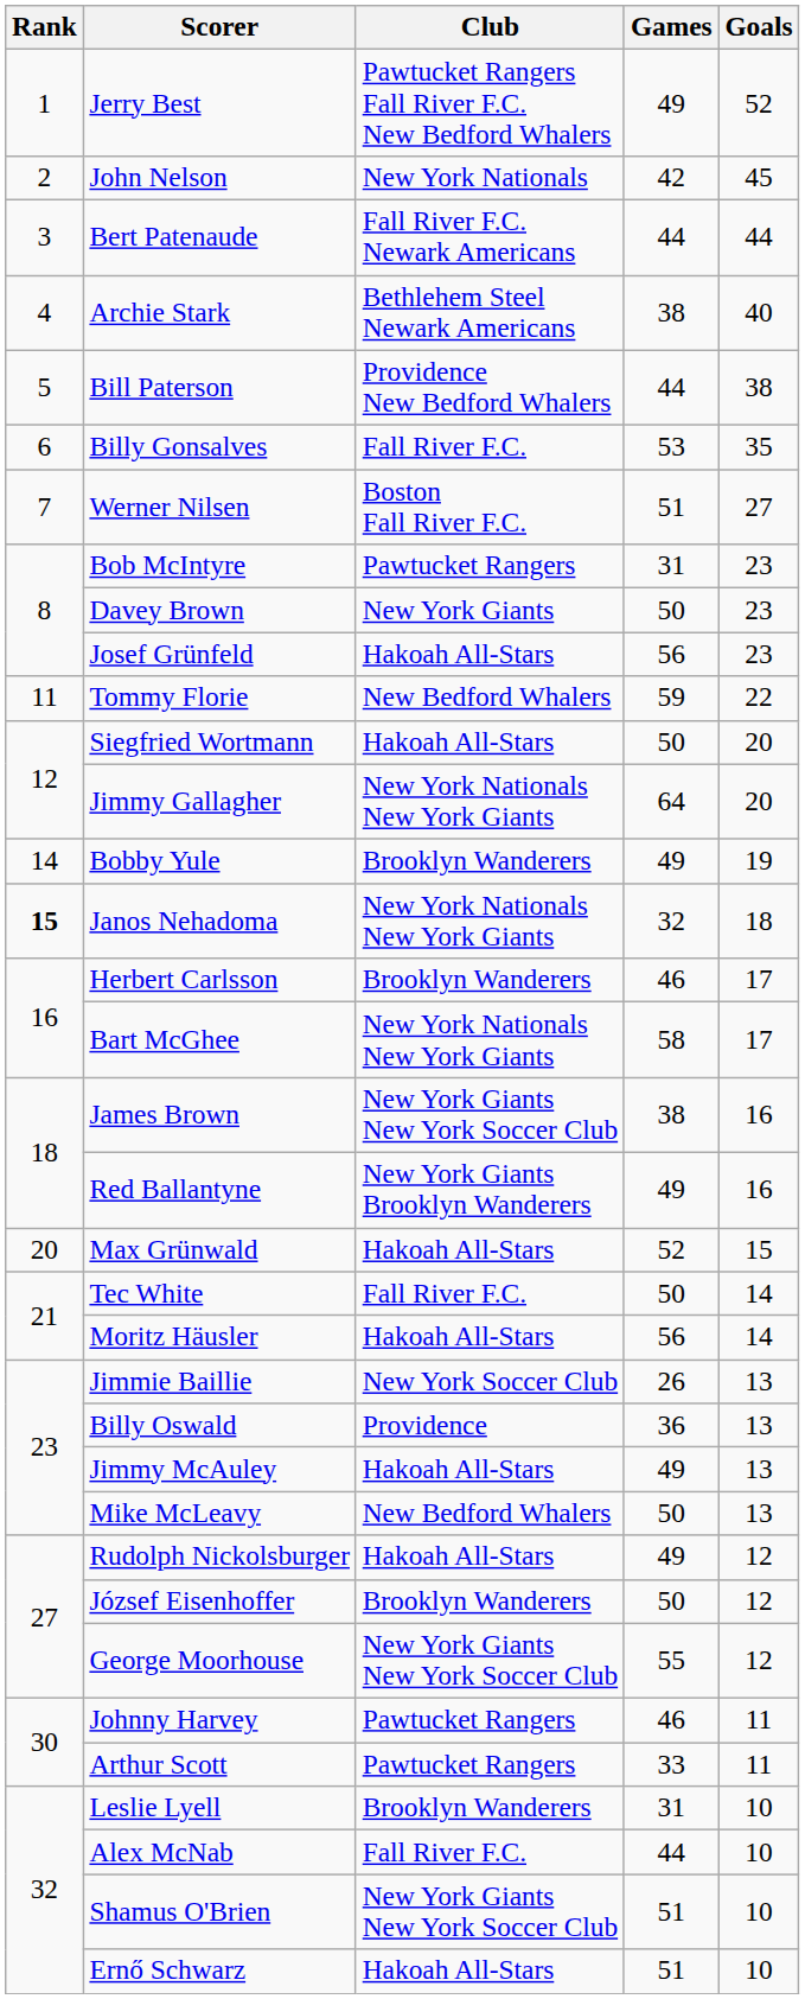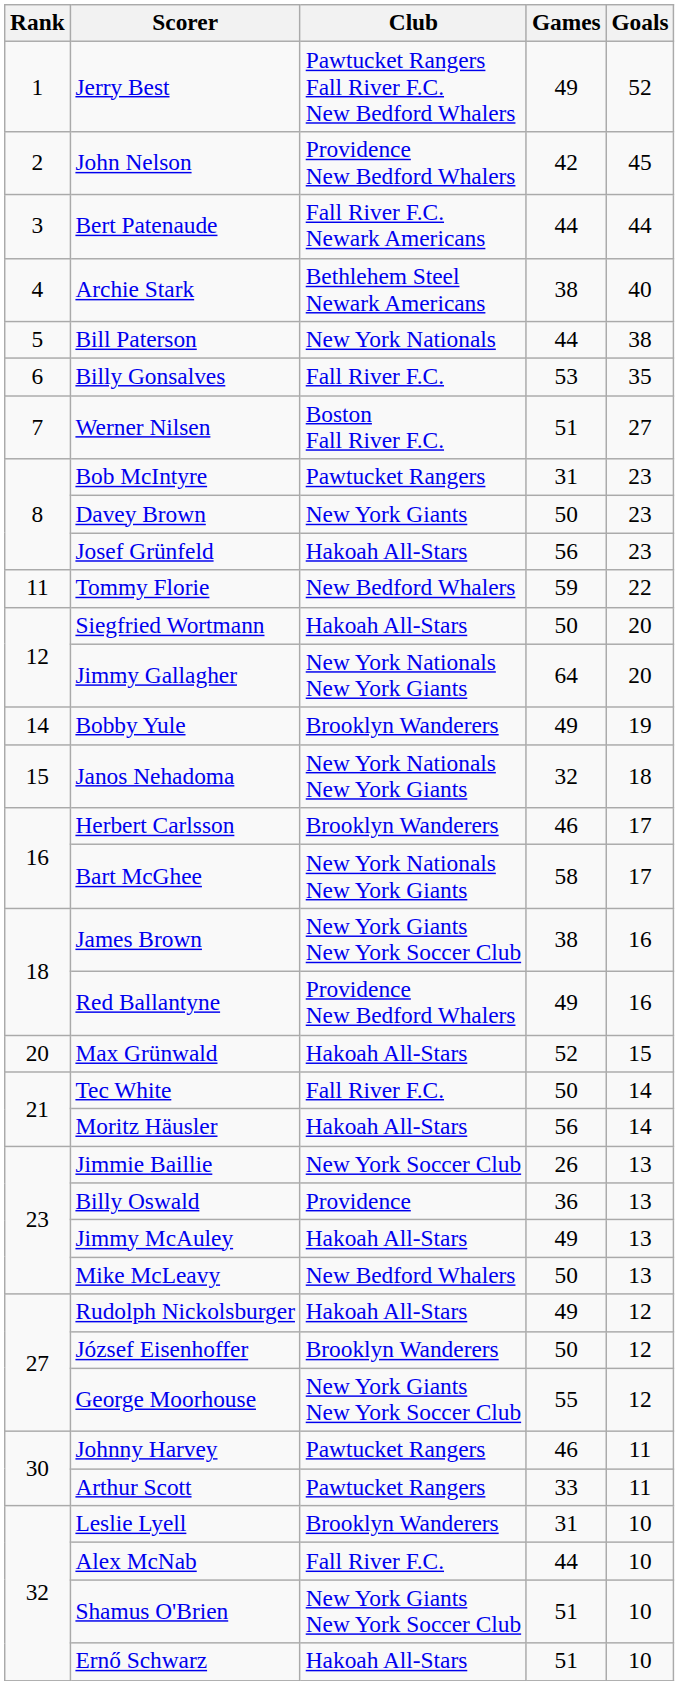John Nelson | Club: New York Nationals -> Providence New Bedford Whalers
Bill Paterson | Club: Providence New Bedford Whalers -> New York Nationals
Janos Nehadoma | Rank: bold -> normal
Red Ballantyne | Club: New York Giants Brooklyn Wanderers -> Providence New Bedford Whalers
